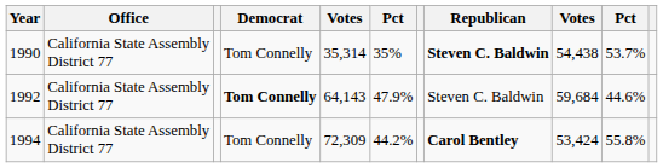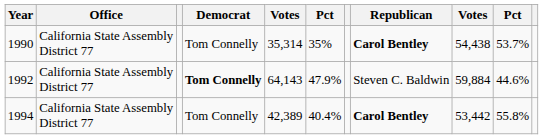1990 | Republican: Steven C. Baldwin -> Carol Bentley
1992 | column 9: 59,684 -> 59,884
1994 | column 5: 72,309 -> 42,389
1994 | column 6: 44.2% -> 40.4%
1994 | column 9: 53,424 -> 53,442
